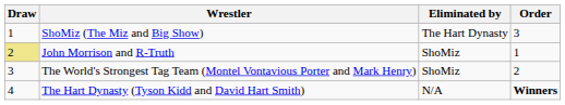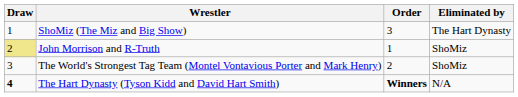columns swapped: Order <-> Eliminated by
The Hart Dynasty (Tyson Kidd and David Hart Smith) | Draw: normal -> bold
